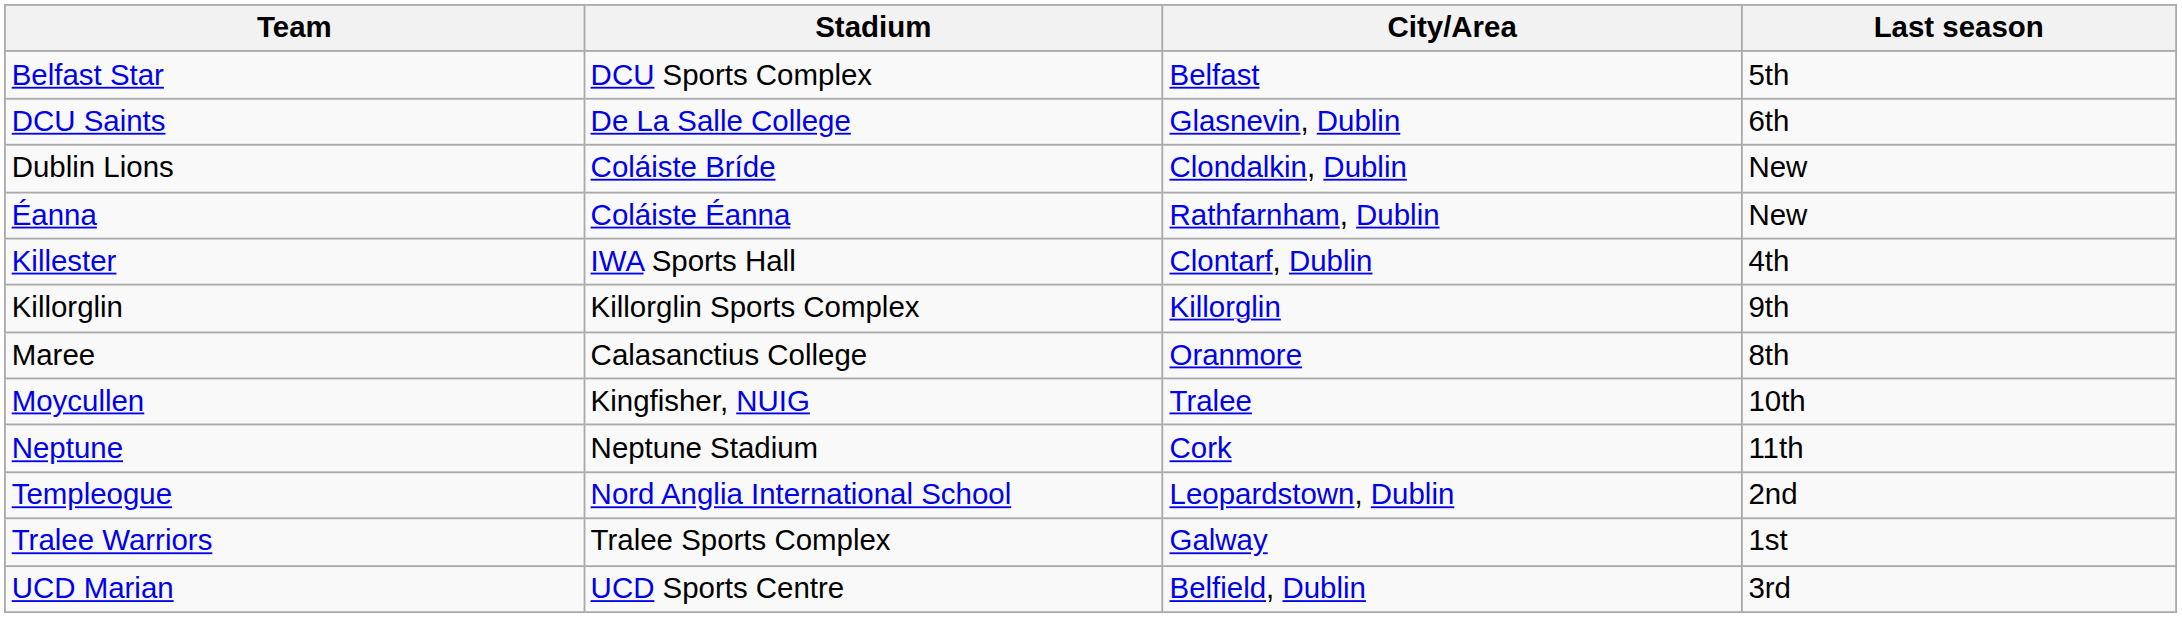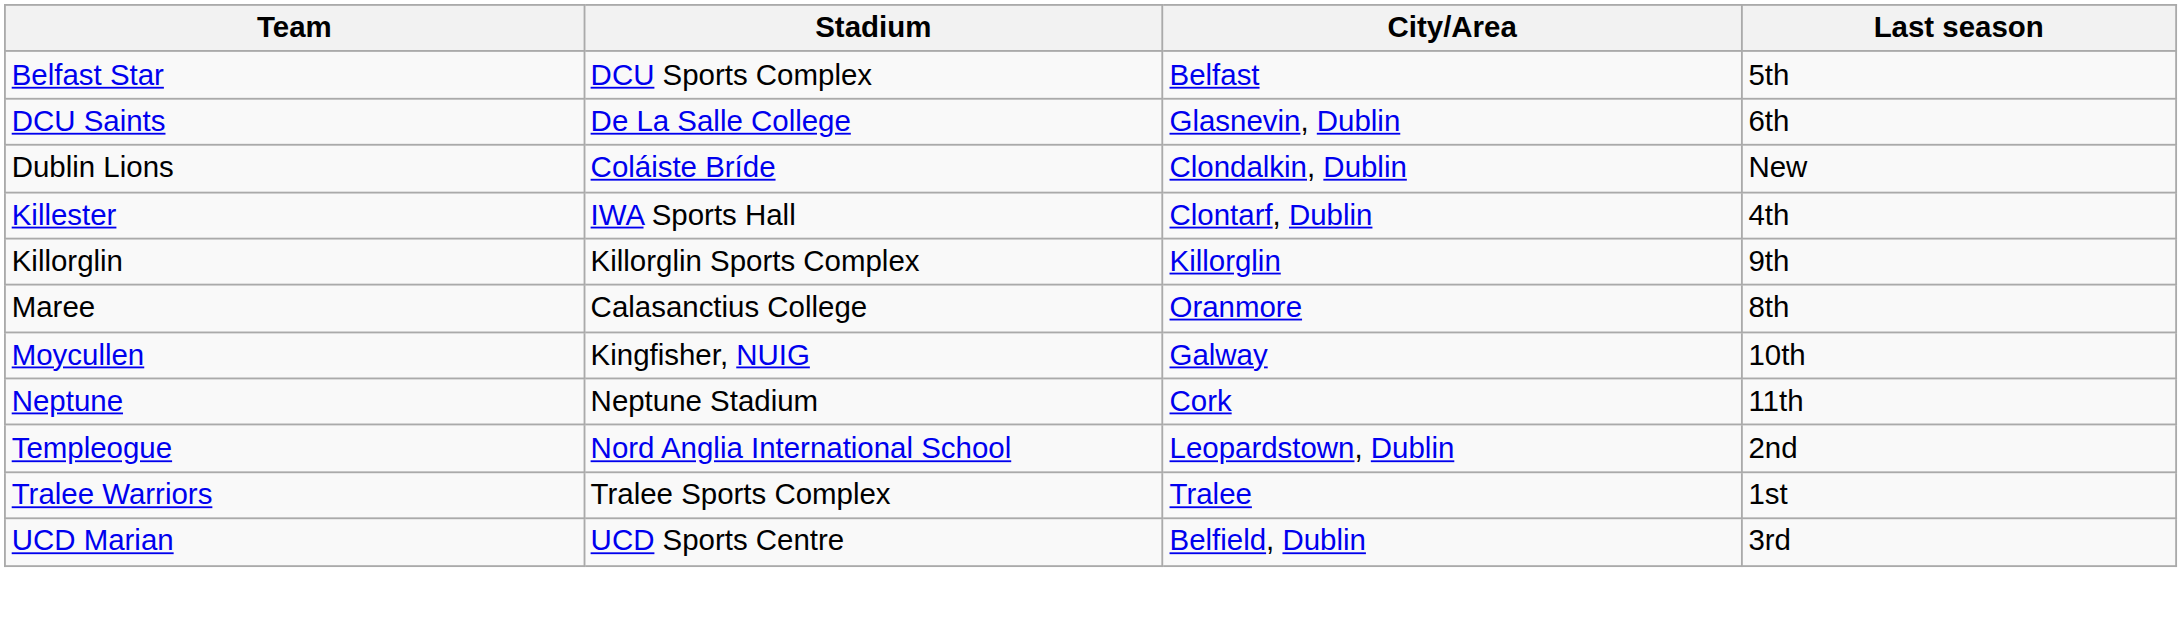- row: Éanna | Coláiste Éanna | Rathfarnham, Dublin | New
Moycullen | City/Area: Tralee -> Galway
Tralee Warriors | City/Area: Galway -> Tralee
